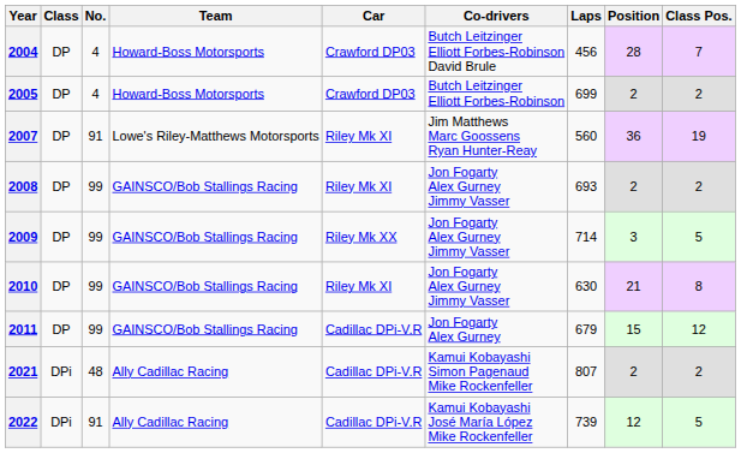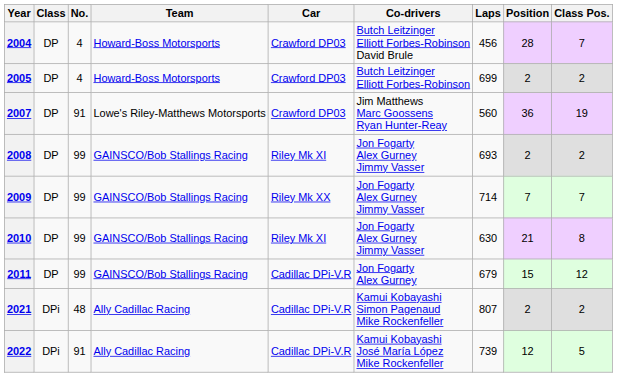2007 | Car: Riley Mk XI -> Crawford DP03
2009 | Position: 3 -> 7
2009 | Class Pos.: 5 -> 7
